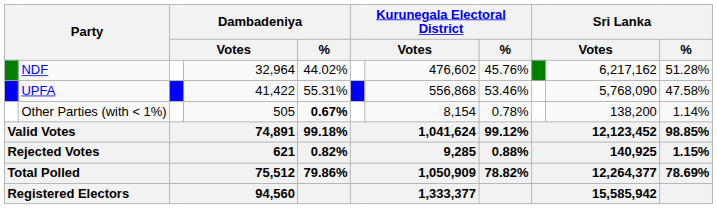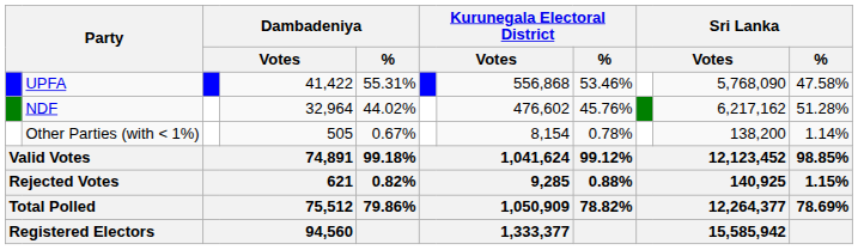rows swapped: UPFA <-> NDF
Other Parties (with < 1%) | Dambadeniya / %: bold -> normal
